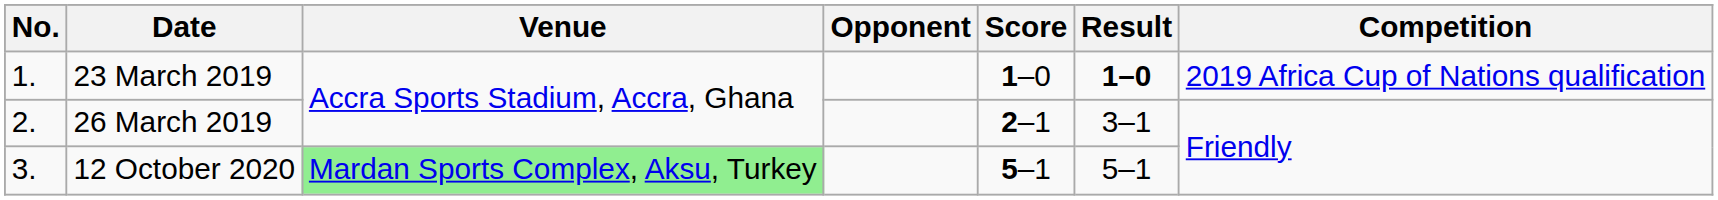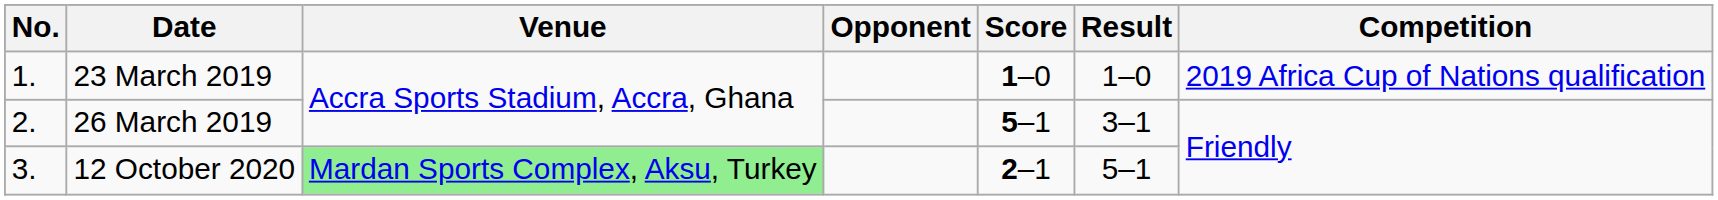23 March 2019 | Result: bold -> normal
26 March 2019 | Score: 2–1 -> 5–1
12 October 2020 | Score: 5–1 -> 2–1
